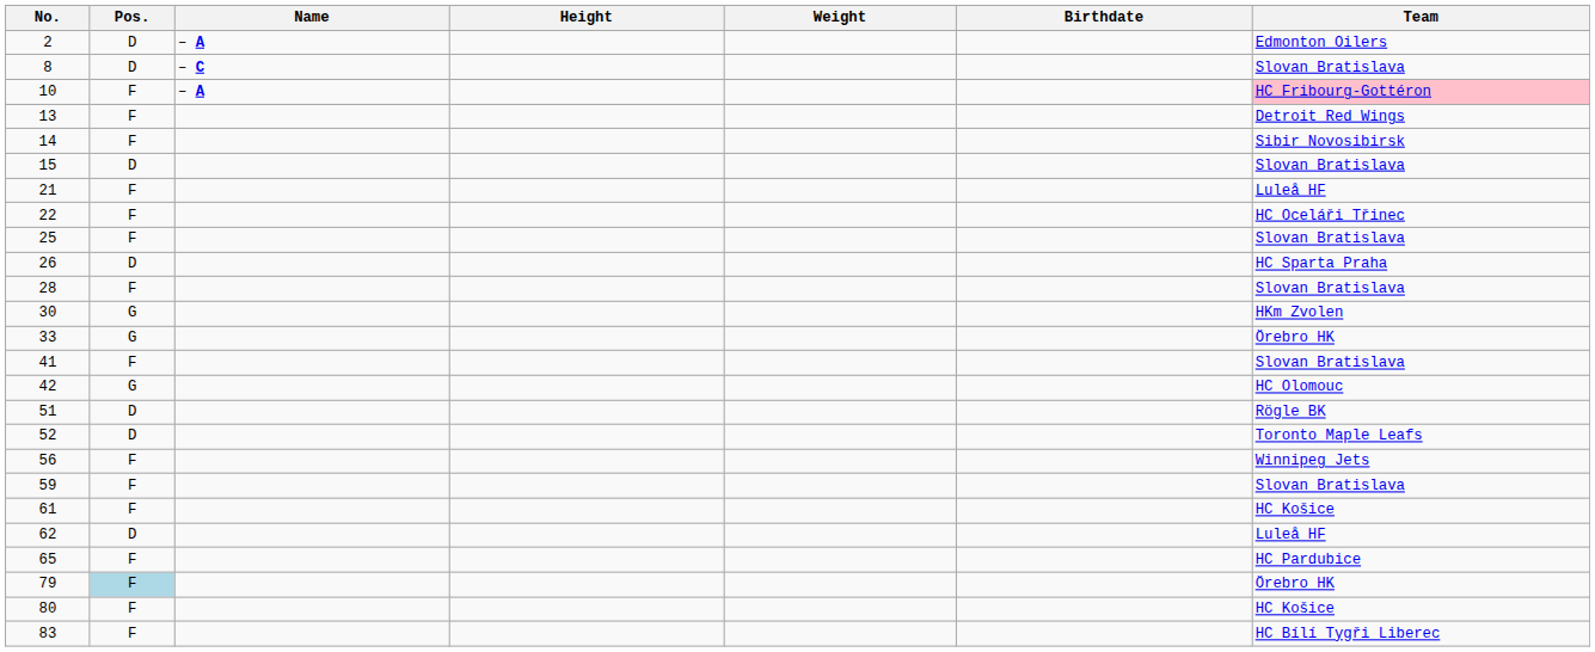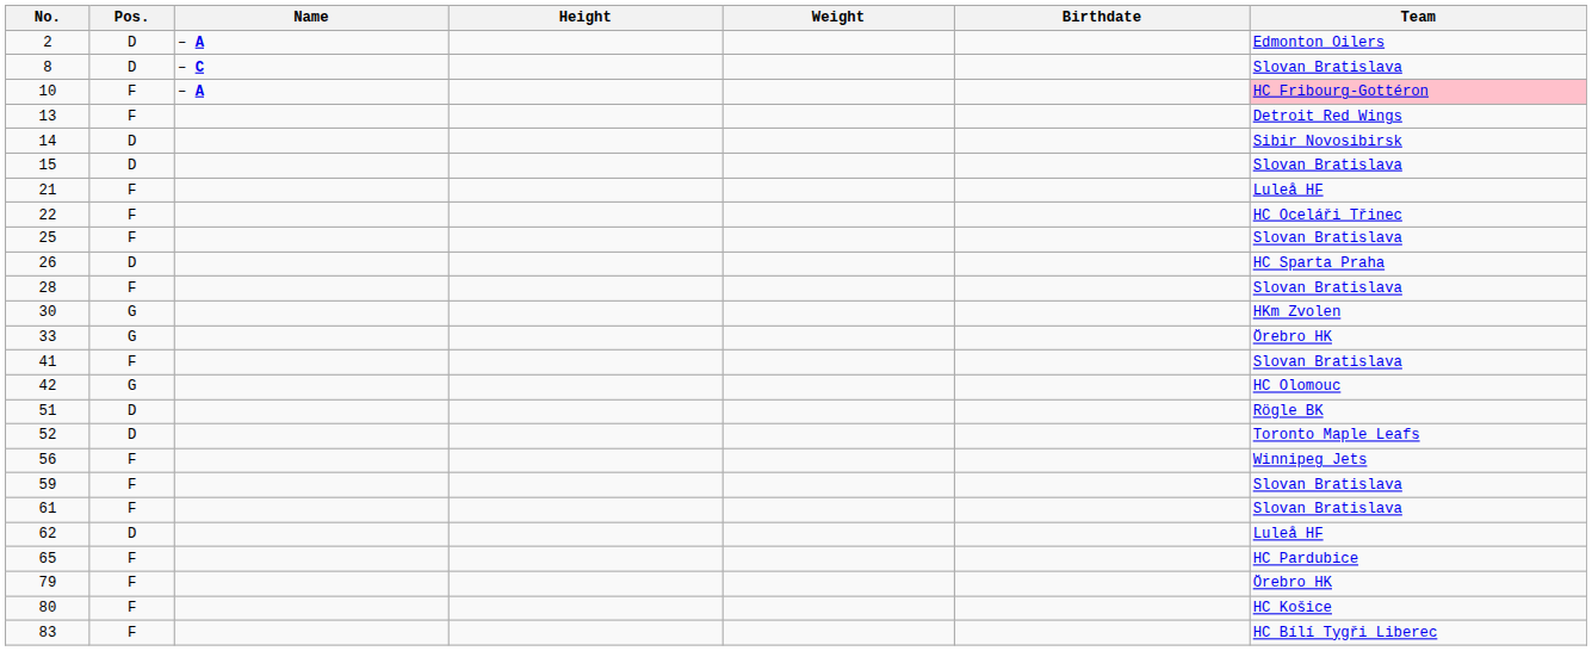14 | Pos.: F -> D
61 | Team: HC Košice -> Slovan Bratislava
79 | Pos.: lightblue background -> no background
